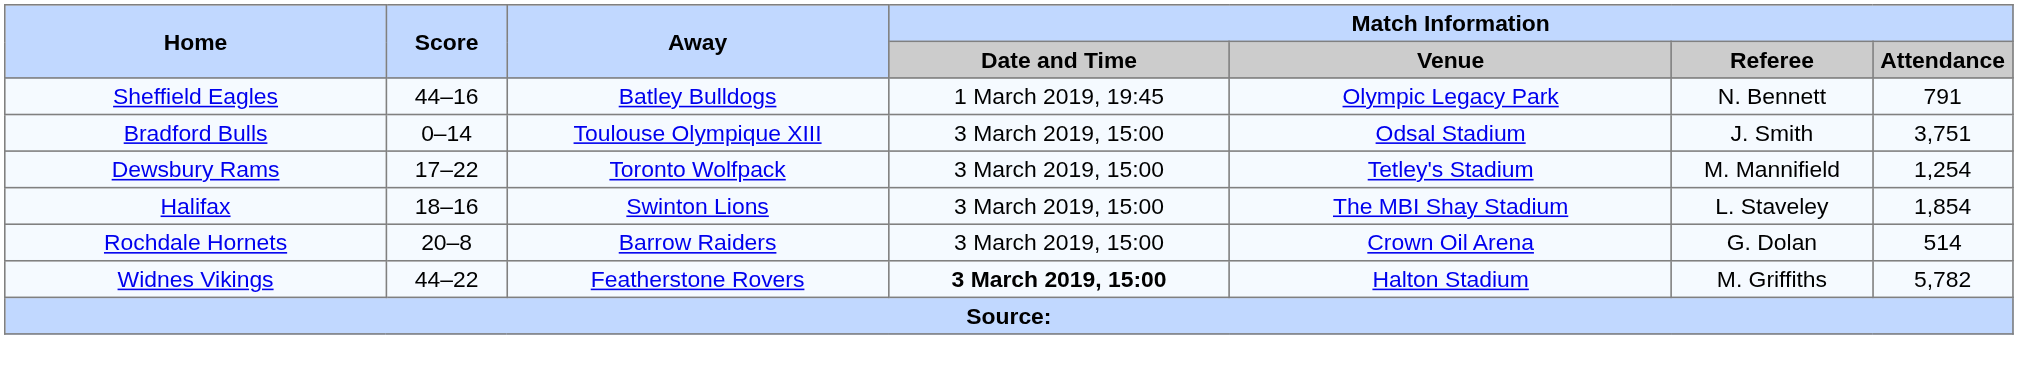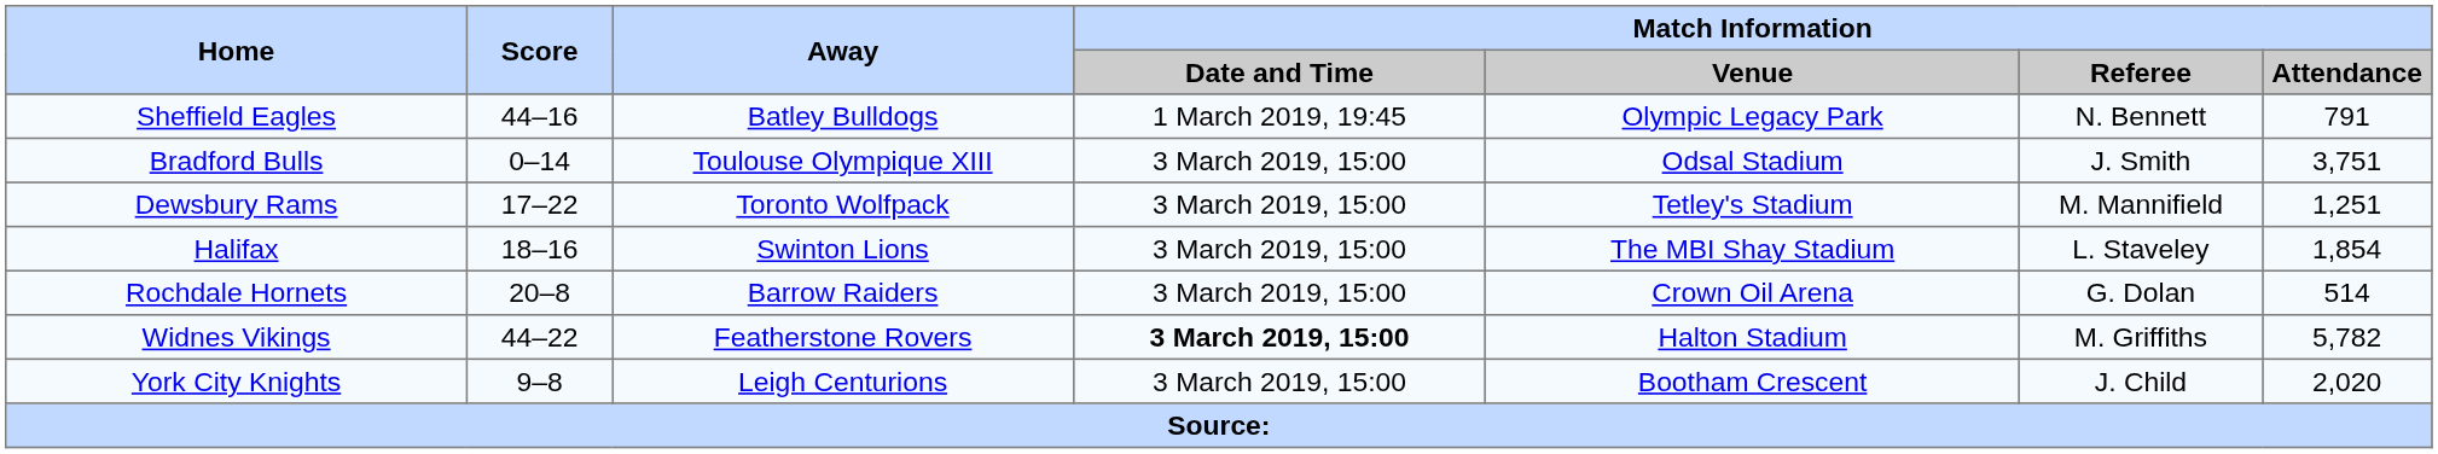Dewsbury Rams | Match Information / Attendance: 1,254 -> 1,251
+ row: York City Knights | 9–8 | Leigh Centurions | 3 March 2019, 15:00 | Bootham Crescent | J. Child | 2,020
